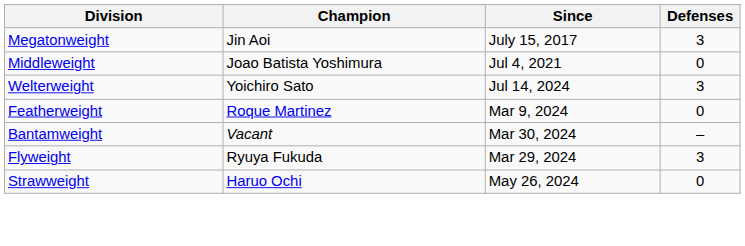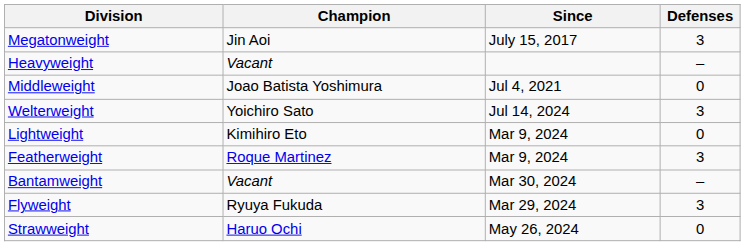+ row: Heavyweight | Vacant | –
+ row: Lightweight | Kimihiro Eto | Mar 9, 2024 | 0
Featherweight | Defenses: 0 -> 3
